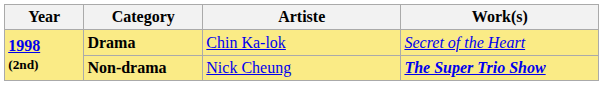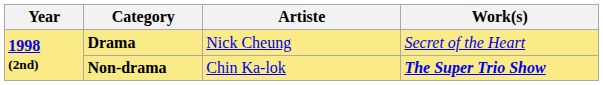Drama | Artiste: Chin Ka-lok -> Nick Cheung
Non-drama | Artiste: Nick Cheung -> Chin Ka-lok
